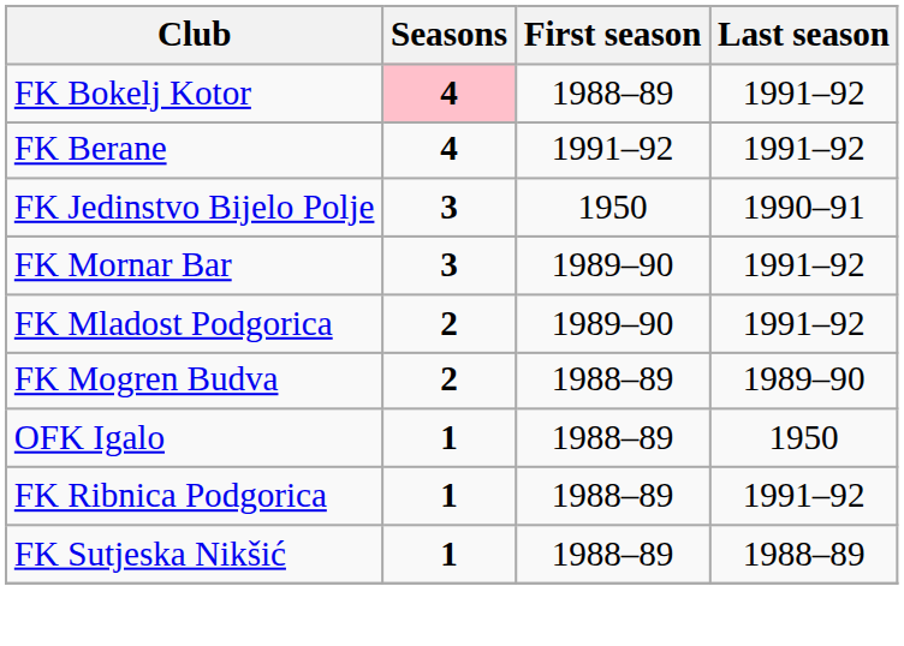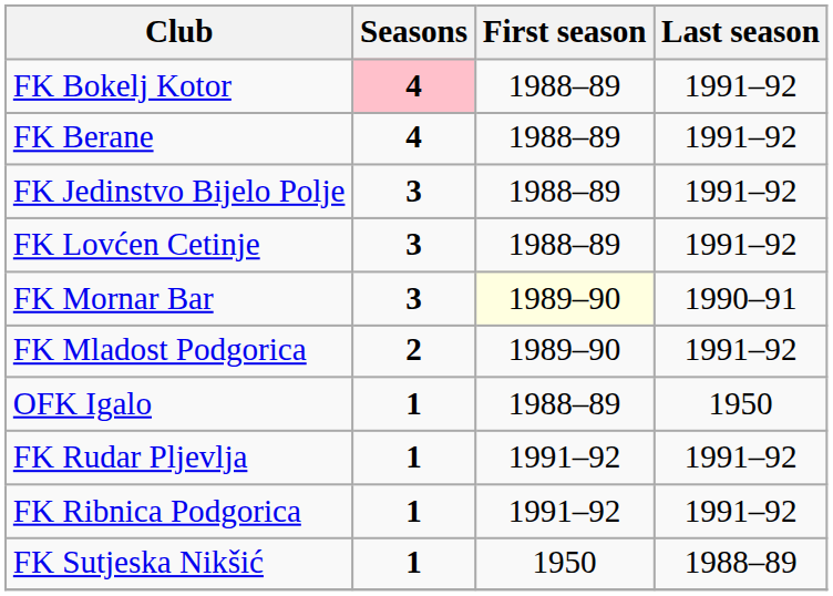FK Berane | First season: 1991–92 -> 1988–89
FK Jedinstvo Bijelo Polje | First season: 1950 -> 1988–89
FK Jedinstvo Bijelo Polje | Last season: 1990–91 -> 1991–92
+ row: FK Lovćen Cetinje | 3 | 1988–89 | 1991–92
FK Mornar Bar | First season: no background -> lightyellow background
FK Mornar Bar | Last season: 1991–92 -> 1990–91
- row: FK Mogren Budva | 2 | 1988–89 | 1989–90
+ row: FK Rudar Pljevlja | 1 | 1991–92 | 1991–92
FK Ribnica Podgorica | First season: 1988–89 -> 1991–92
FK Sutjeska Nikšić | First season: 1988–89 -> 1950
